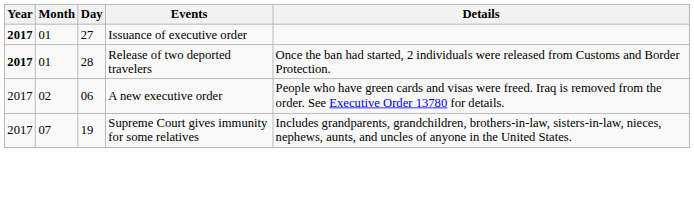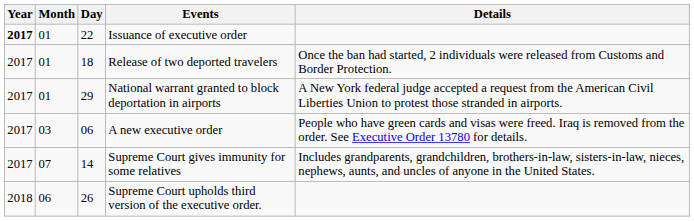Issuance of executive order | Day: 27 -> 22
Release of two deported travelers | Year: bold -> normal
Release of two deported travelers | Day: 28 -> 18
+ row: 2017 | 01 | 29 | National warrant granted to block deportation in airports | A New York federal judge accepted a request from the American Civil Liberties Union to protest those stranded in airports.
A new executive order | Month: 02 -> 03
Supreme Court gives immunity for some relatives | Day: 19 -> 14
+ row: 2018 | 06 | 26 | Supreme Court upholds third version of the executive order.
